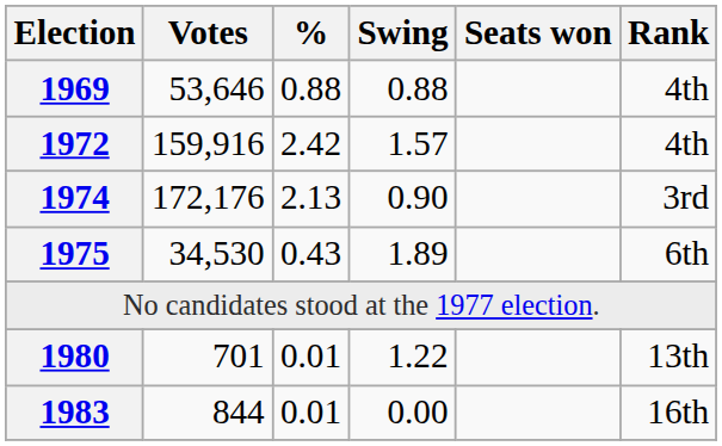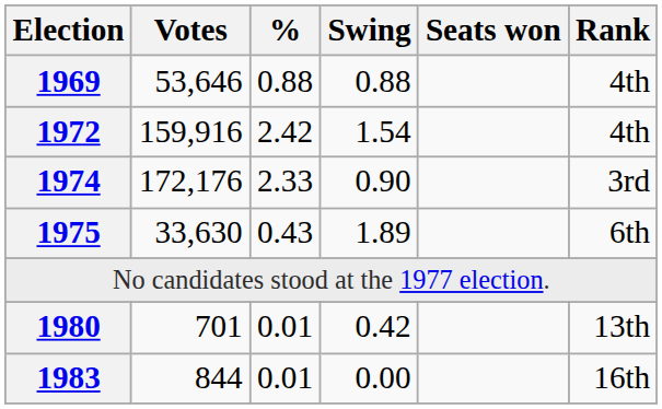1972 | Swing: 1.57 -> 1.54
1974 | %: 2.13 -> 2.33
1975 | Votes: 34,530 -> 33,630
1980 | Swing: 1.22 -> 0.42
